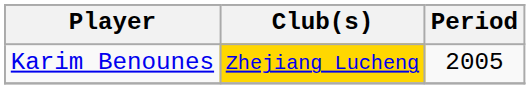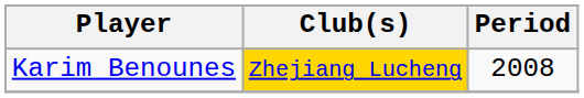Karim Benounes | Period: 2005 -> 2008
